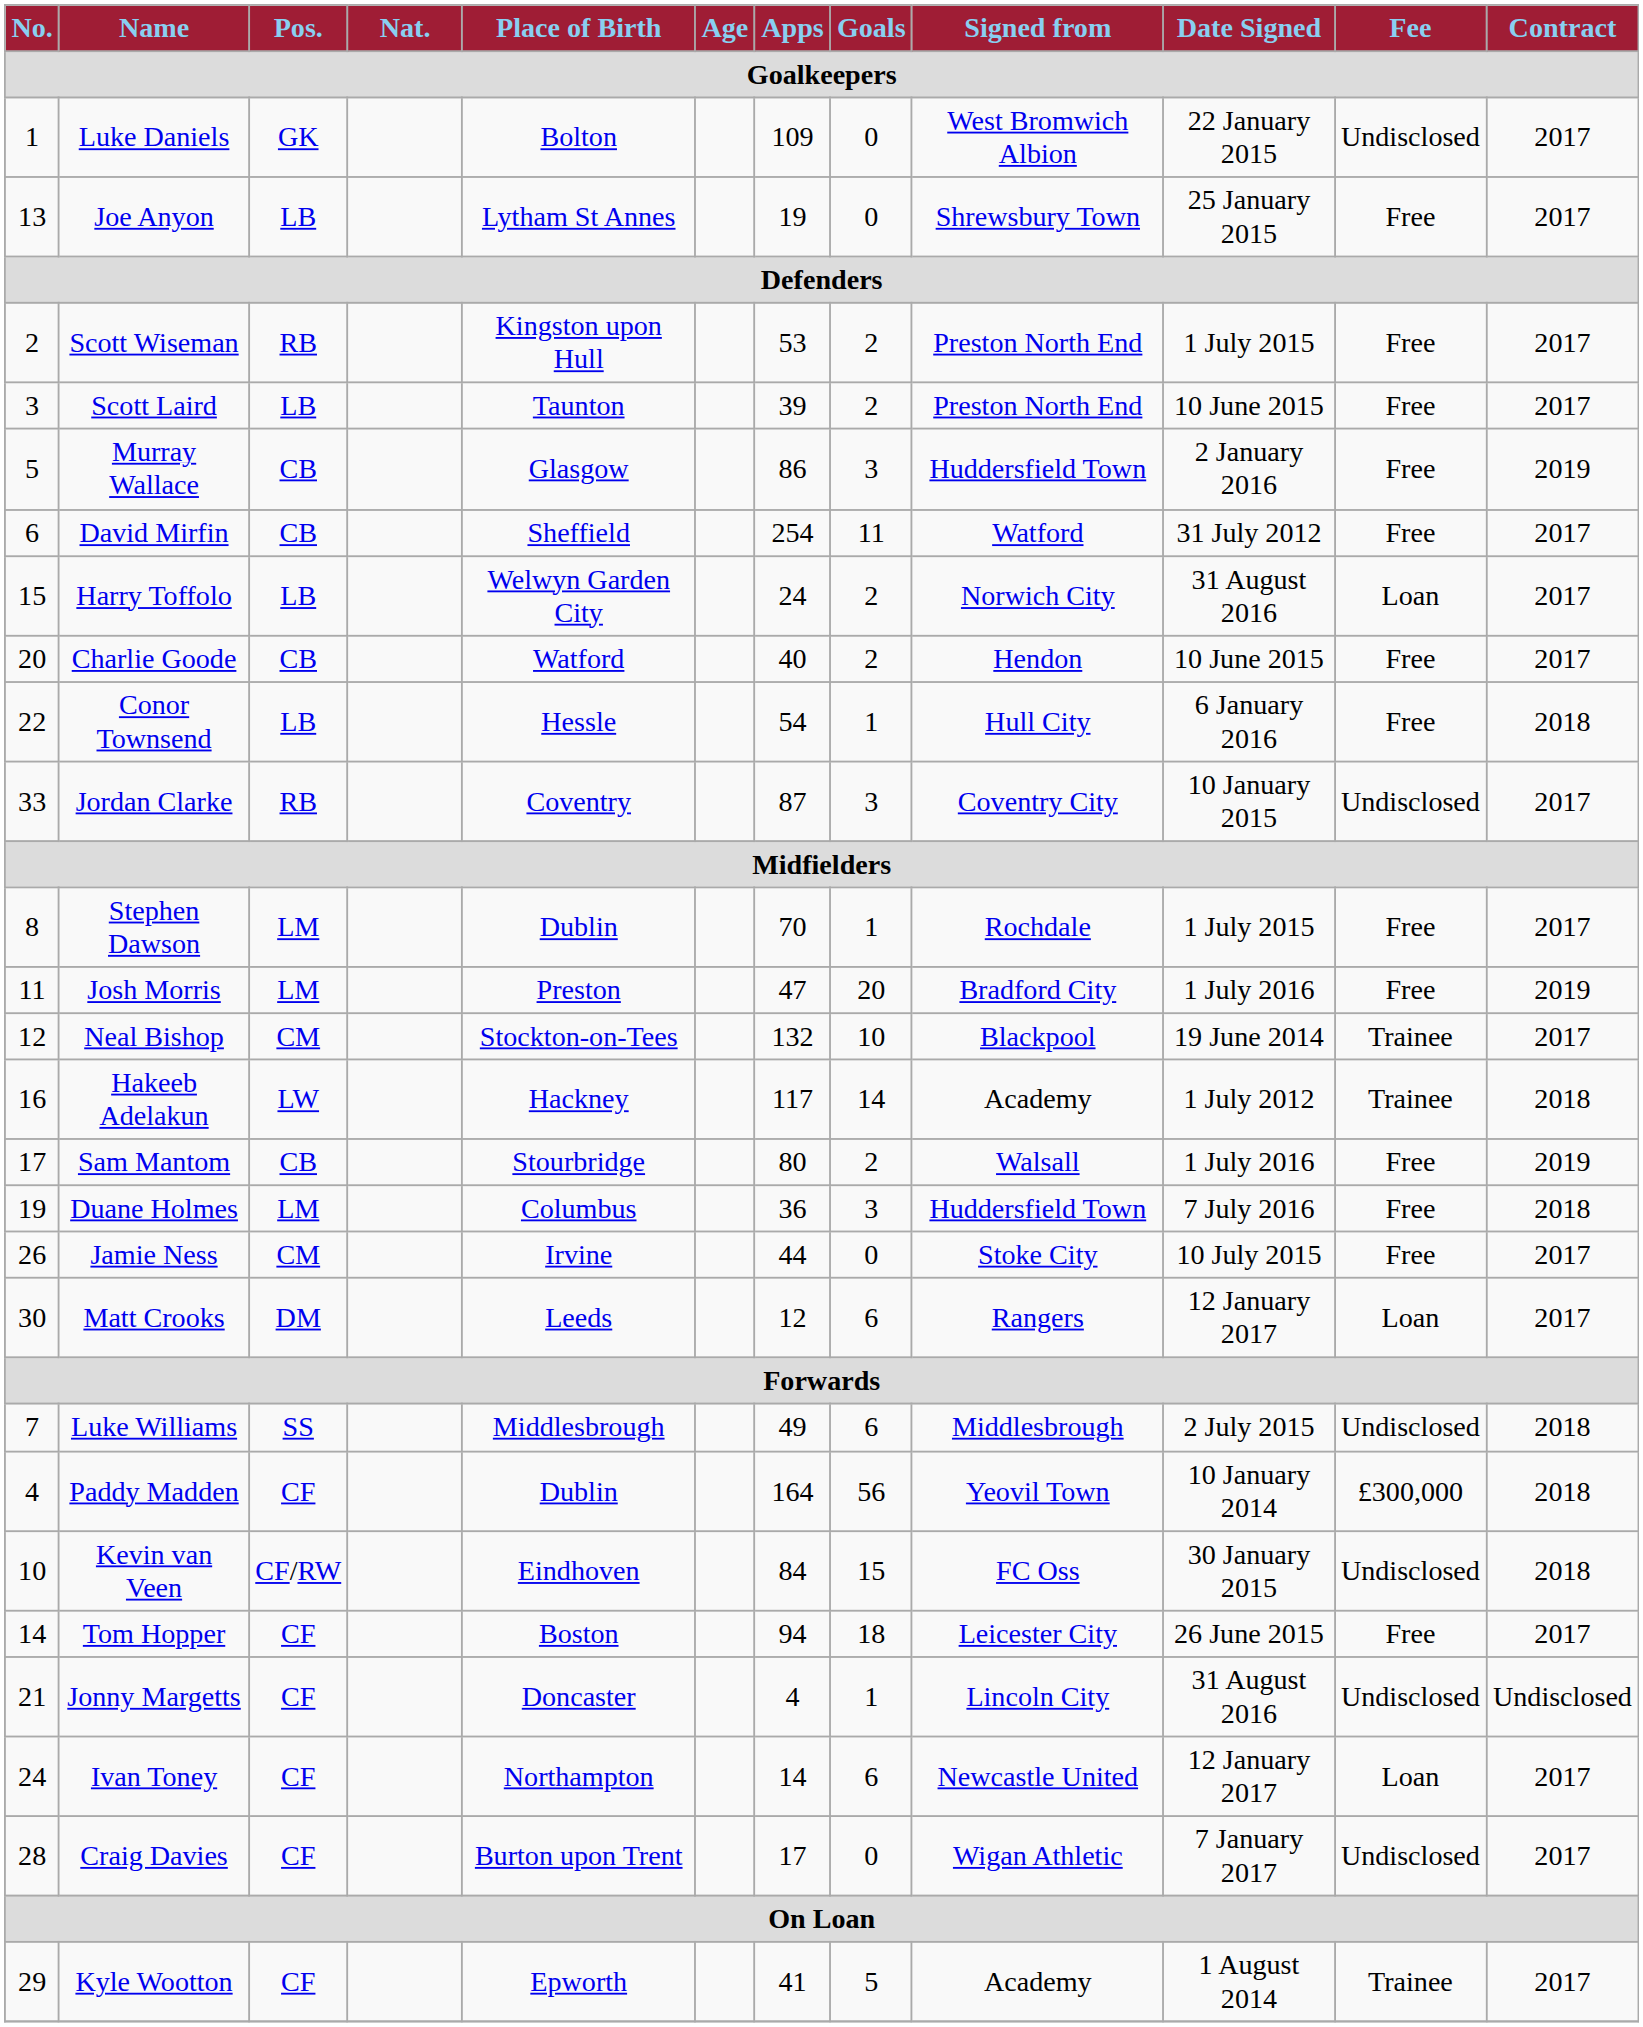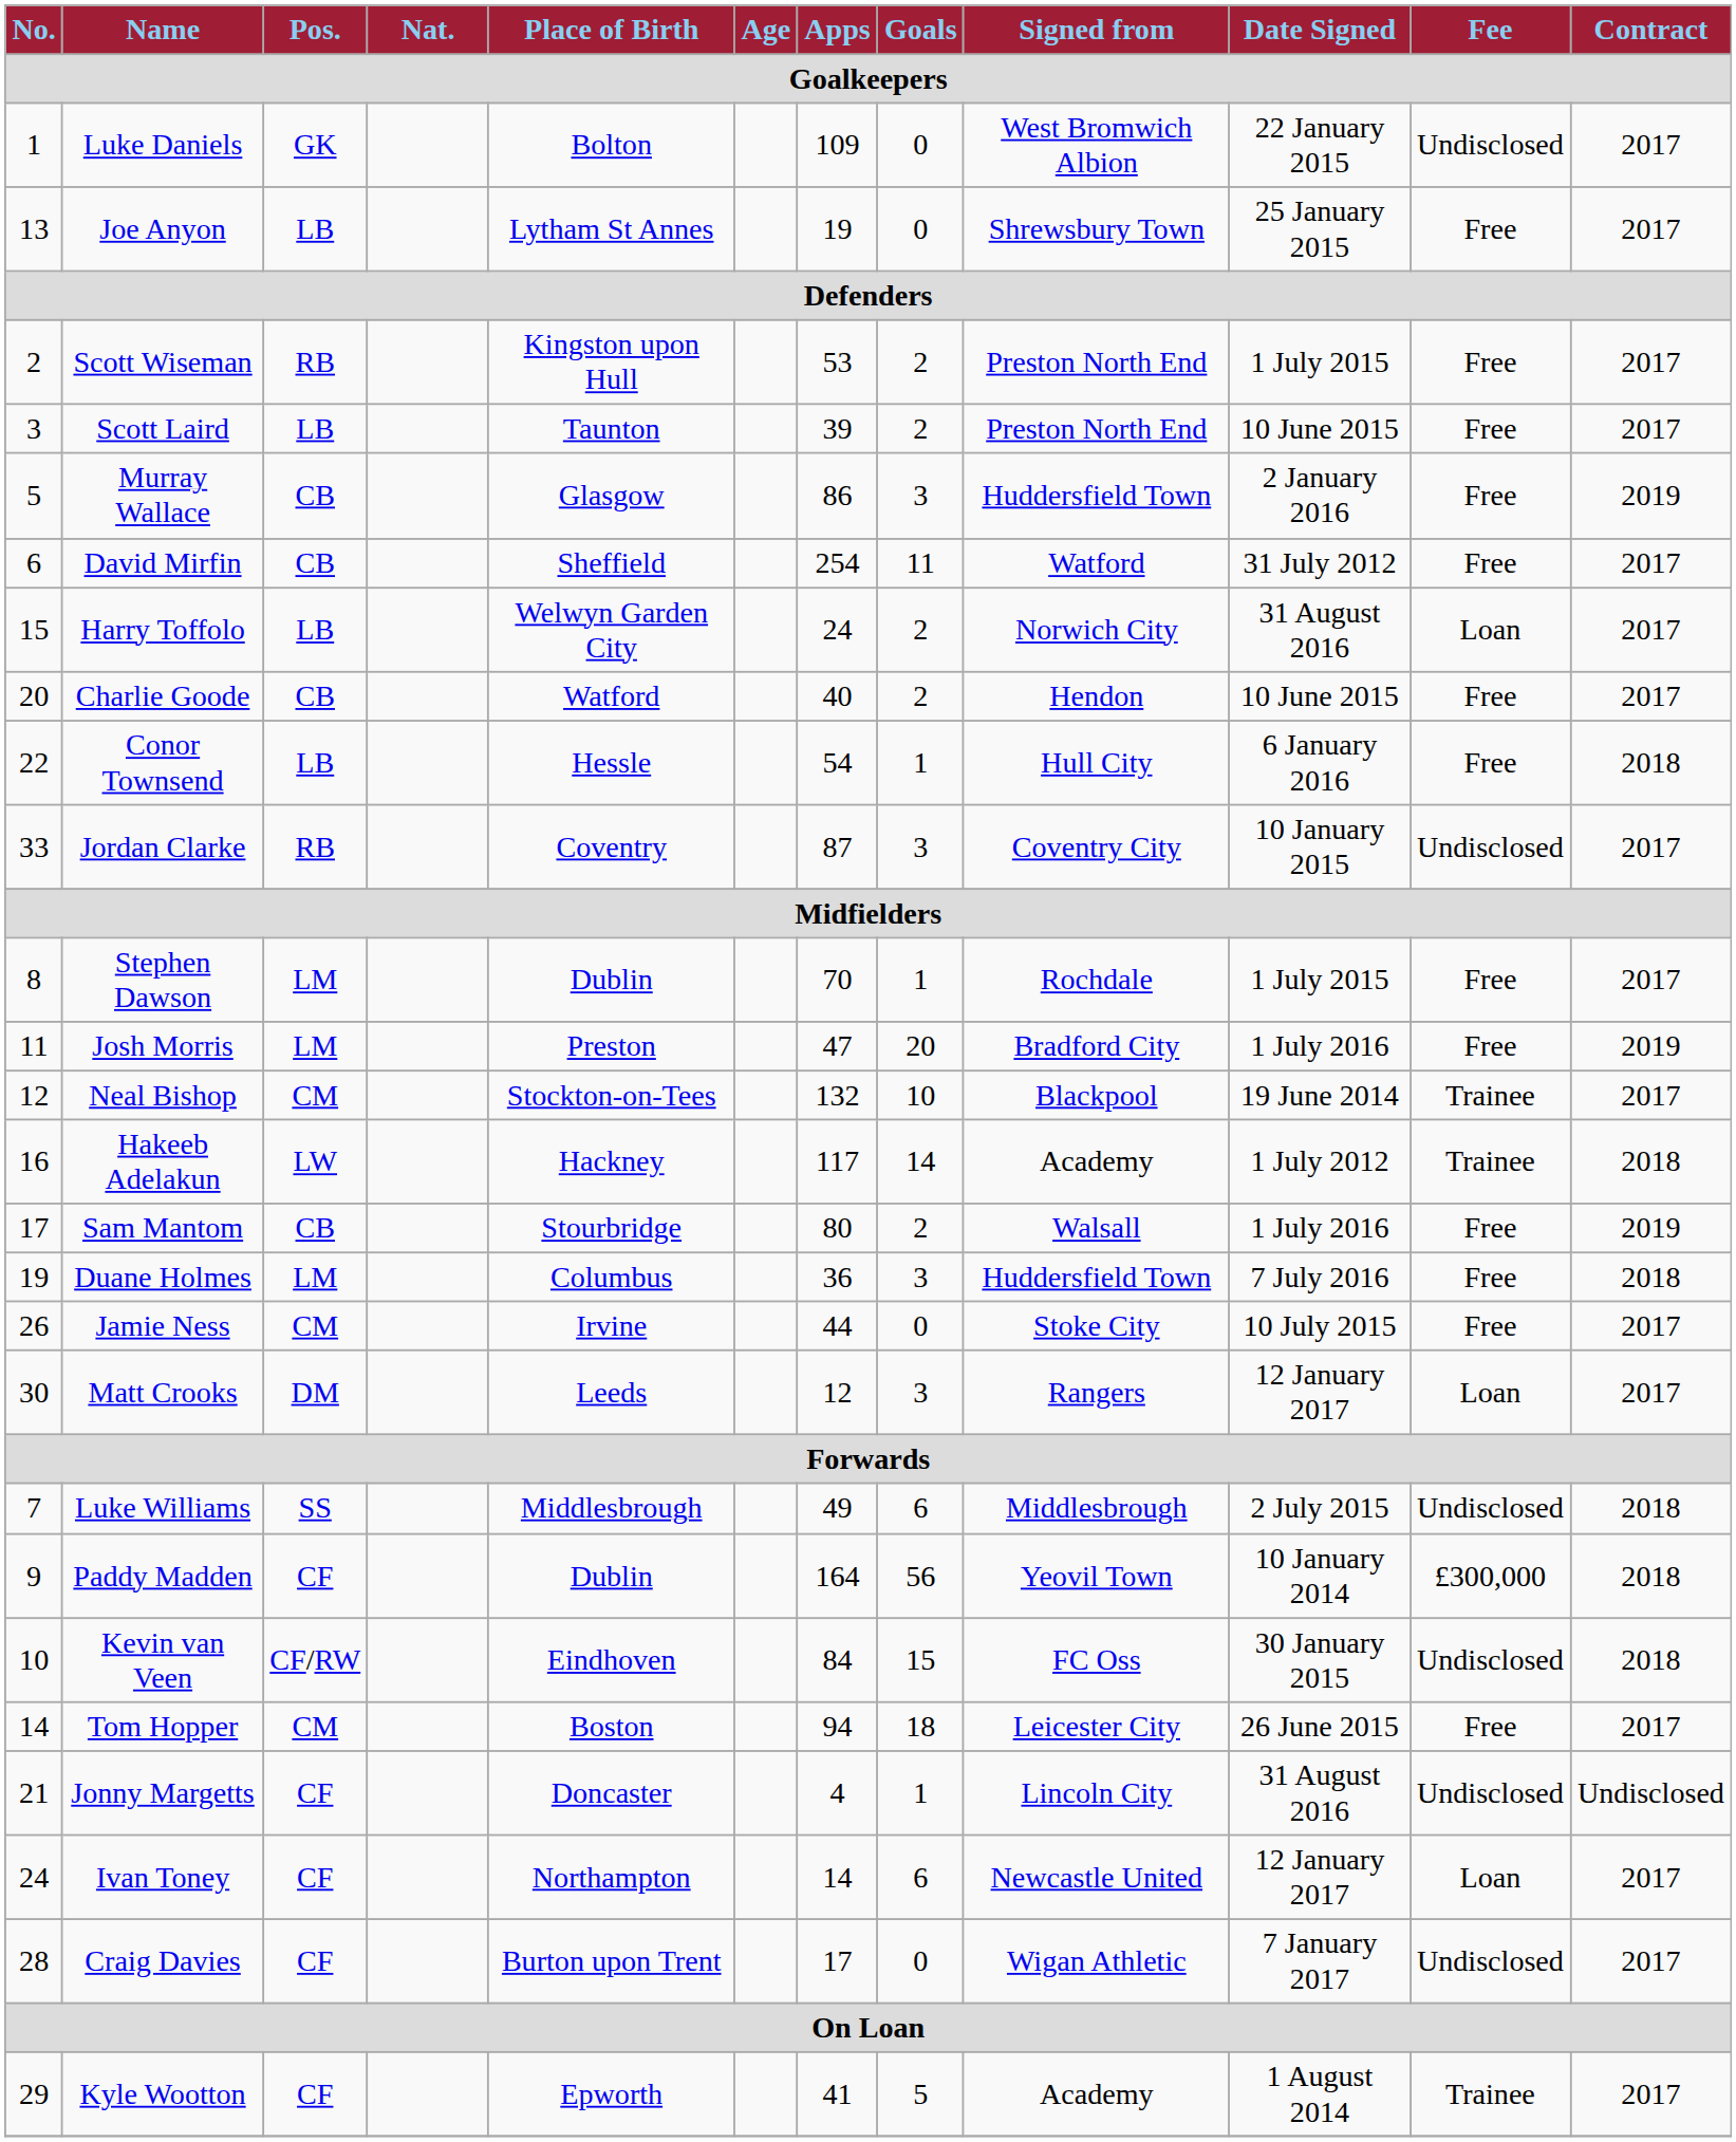Matt Crooks | Goals: 6 -> 3
Paddy Madden | No.: 4 -> 9
Tom Hopper | Pos.: CF -> CM
